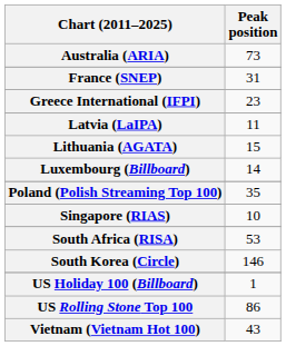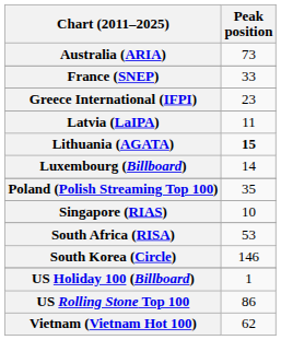France (SNEP) | Peak position: 31 -> 33
Lithuania (AGATA) | Peak position: normal -> bold
Vietnam (Vietnam Hot 100) | Peak position: 43 -> 62
